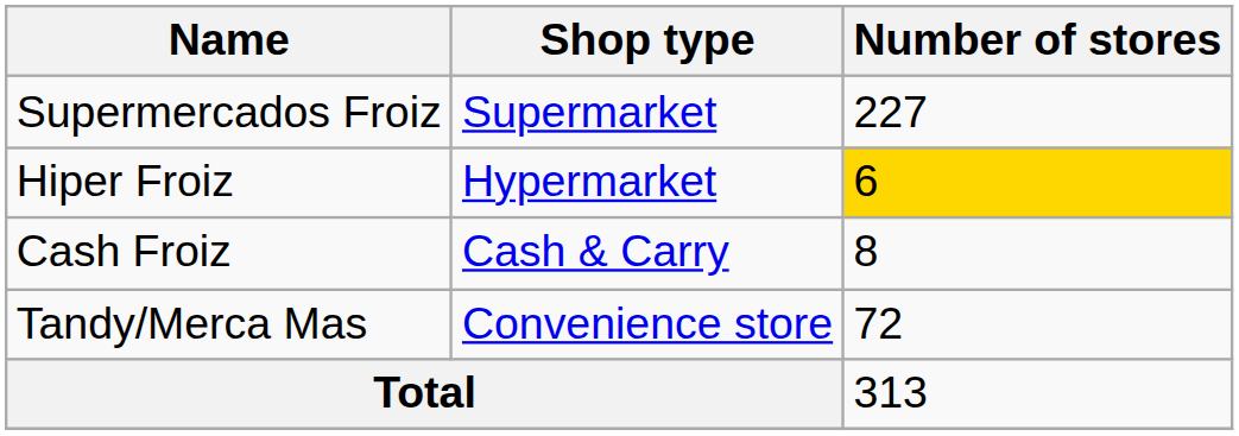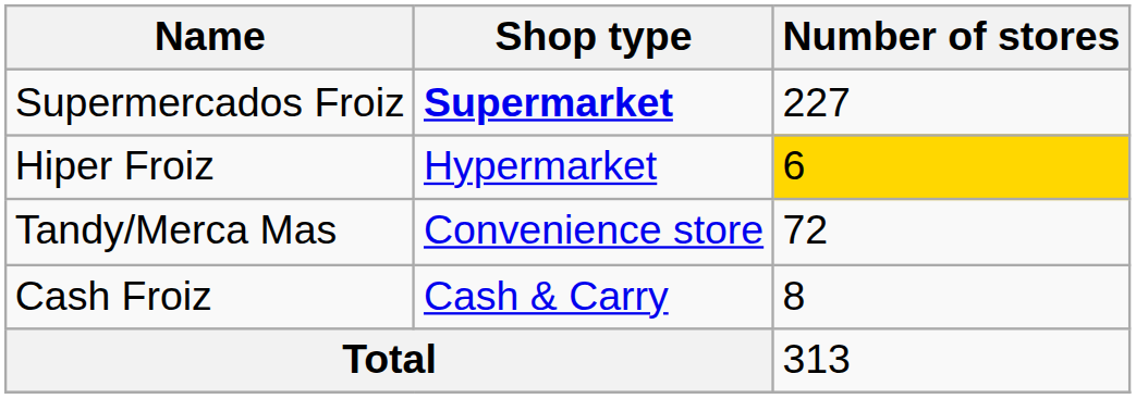Supermercados Froiz | Shop type: normal -> bold
rows swapped: Cash Froiz <-> Tandy/Merca Mas
